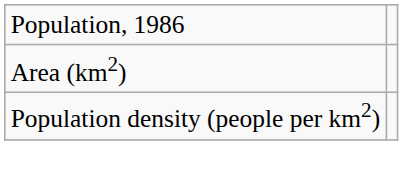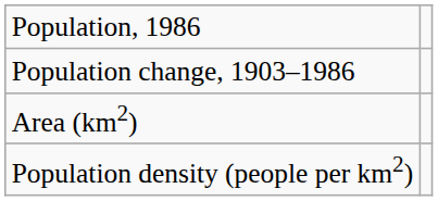+ row: Population change, 1903–1986
